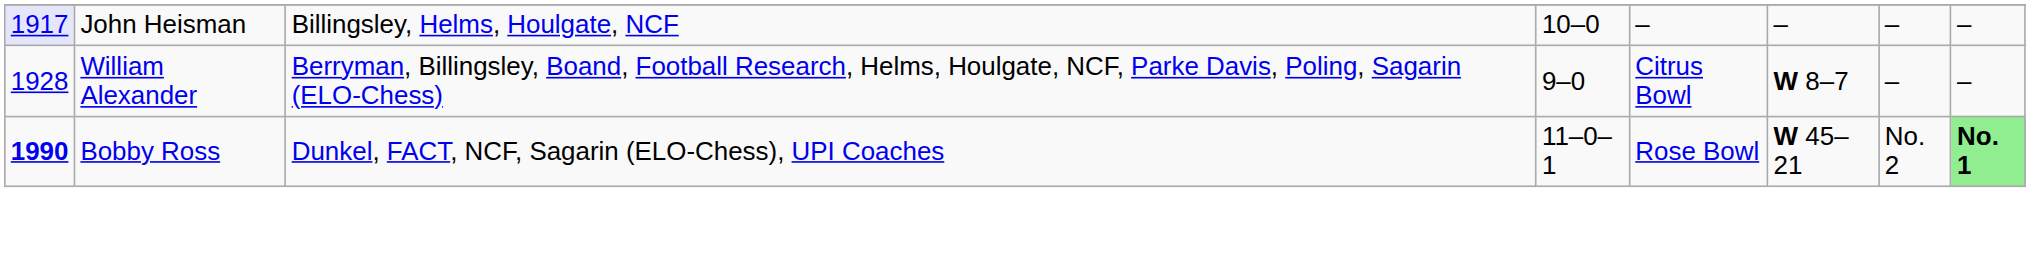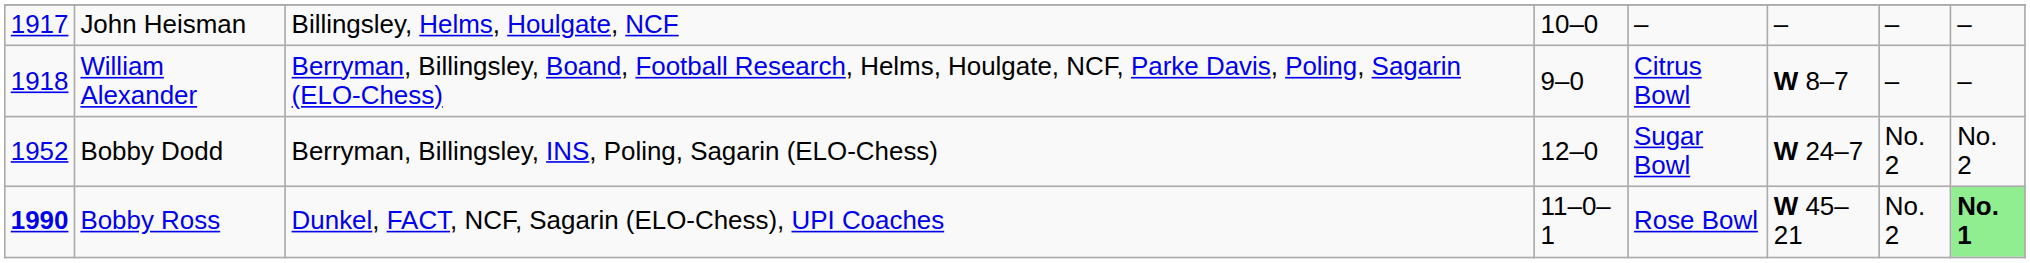John Heisman | column 1: lavender background -> no background
William Alexander | column 1: 1928 -> 1918
+ row: 1952 | Bobby Dodd | Berryman, Billingsley, INS, Poling, Sagarin (ELO-Chess) | 12–0 | Sugar Bowl | W 24–7 | No. 2 | No. 2
